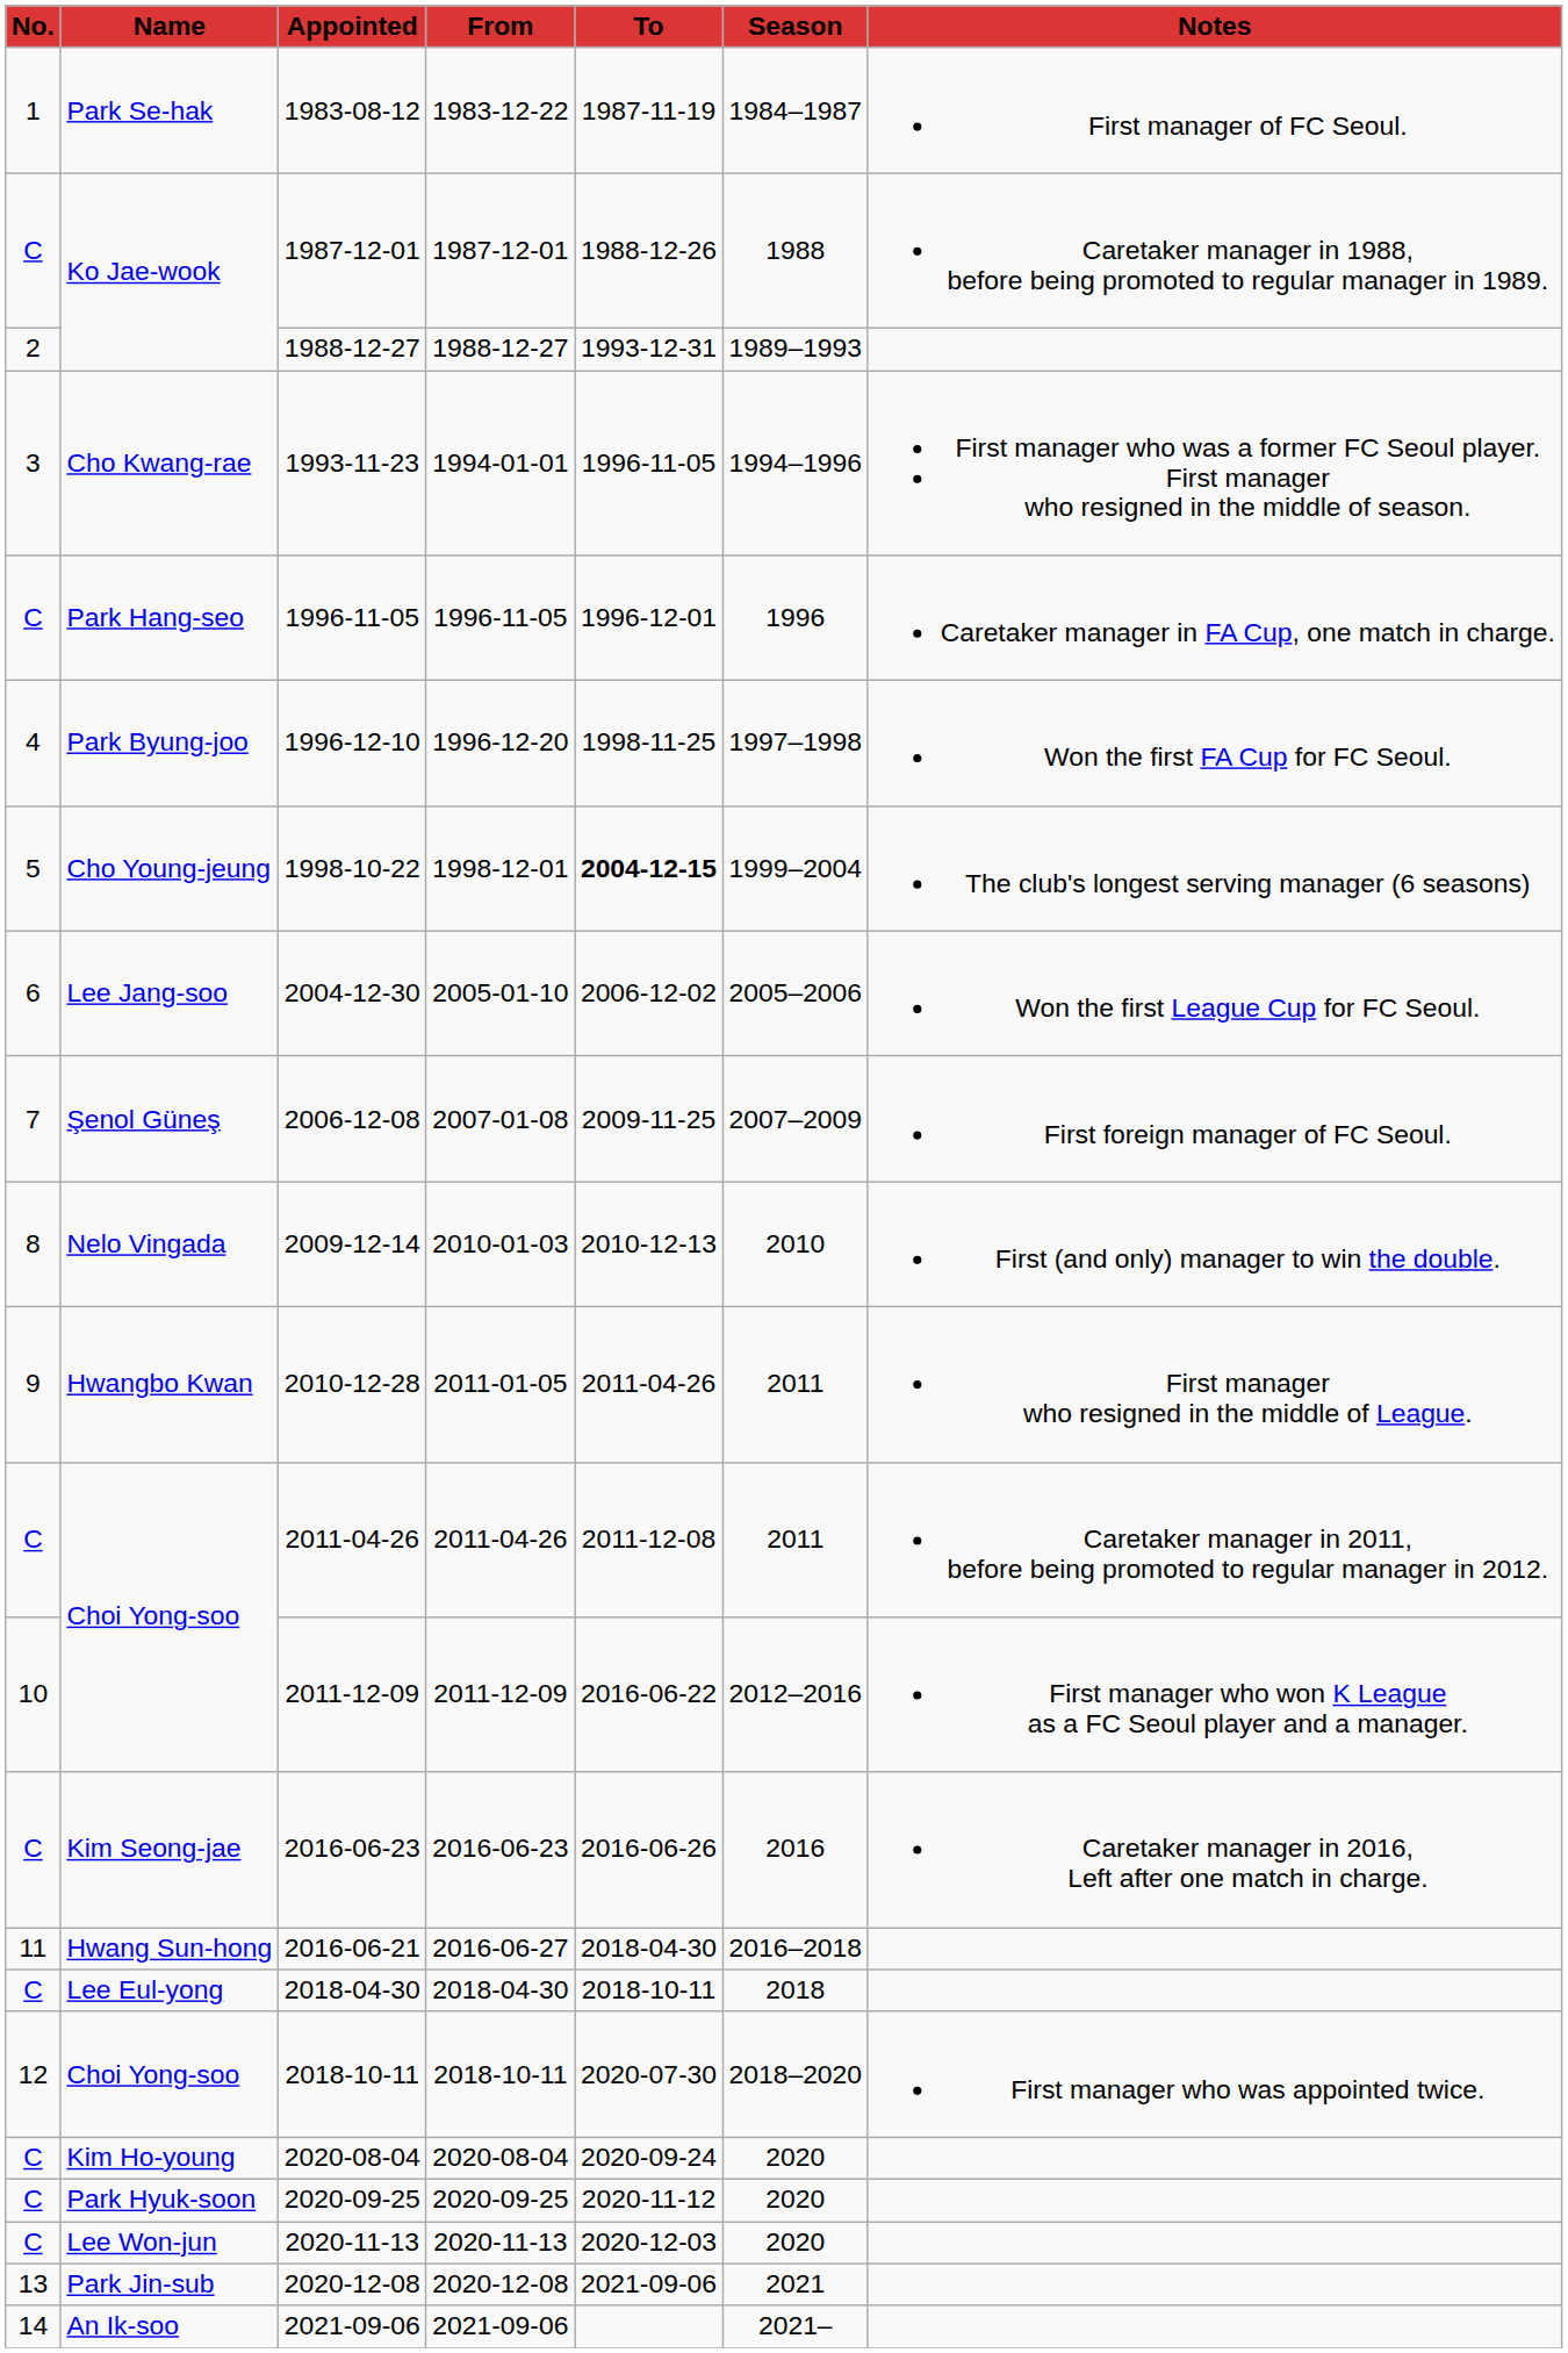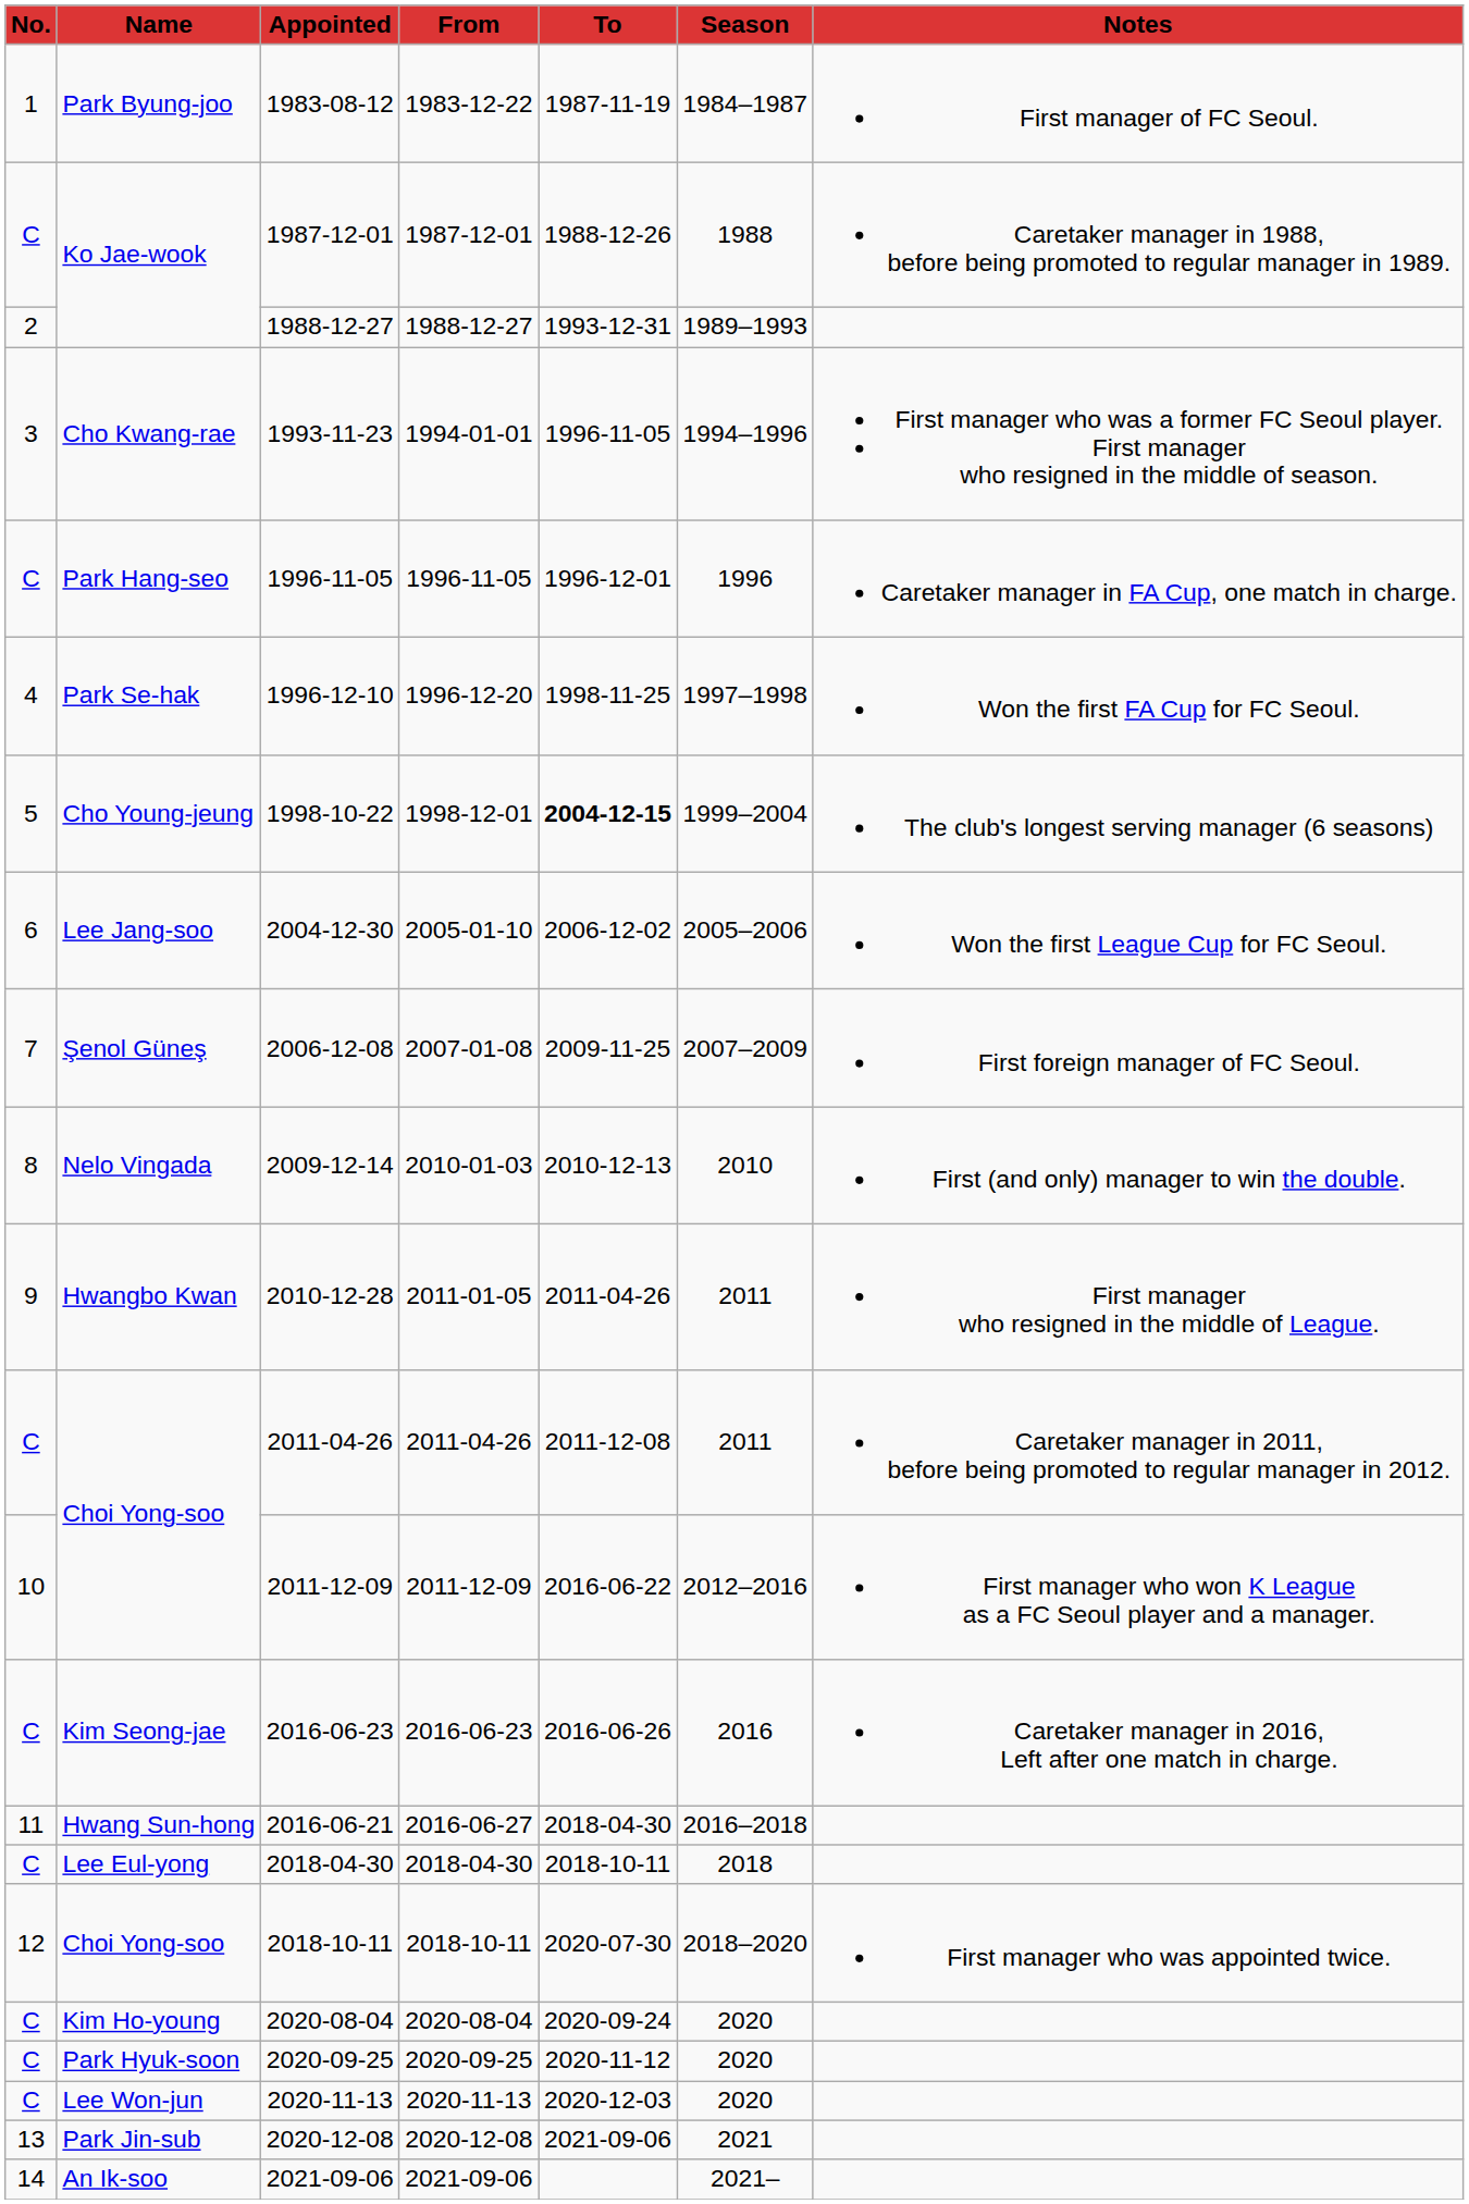1983-08-12 | Name: Park Se-hak -> Park Byung-joo
1996-12-10 | Name: Park Byung-joo -> Park Se-hak
